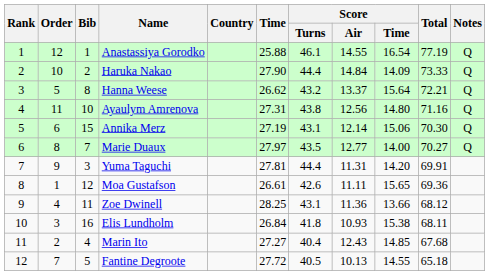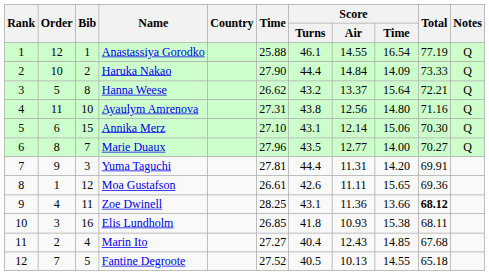Annika Merz | Time: 27.19 -> 27.10
Marie Duaux | Time: 27.97 -> 27.96
Zoe Dwinell | Total: normal -> bold
Elis Lundholm | Time: 26.84 -> 26.85
Fantine Degroote | Time: 27.72 -> 27.52
